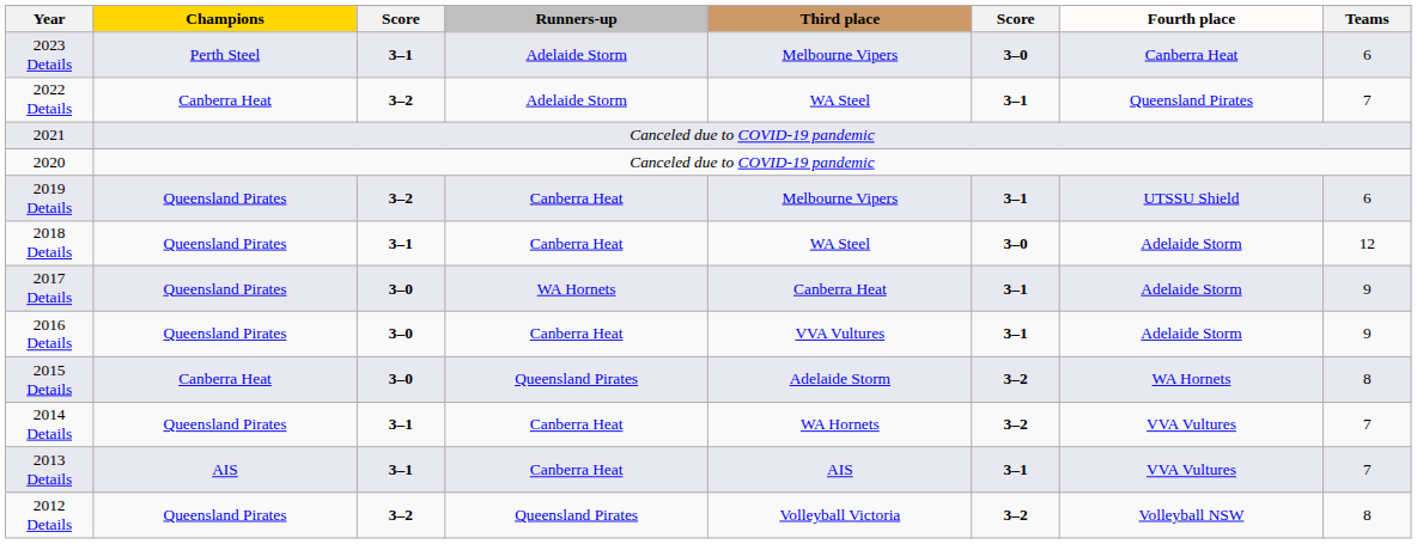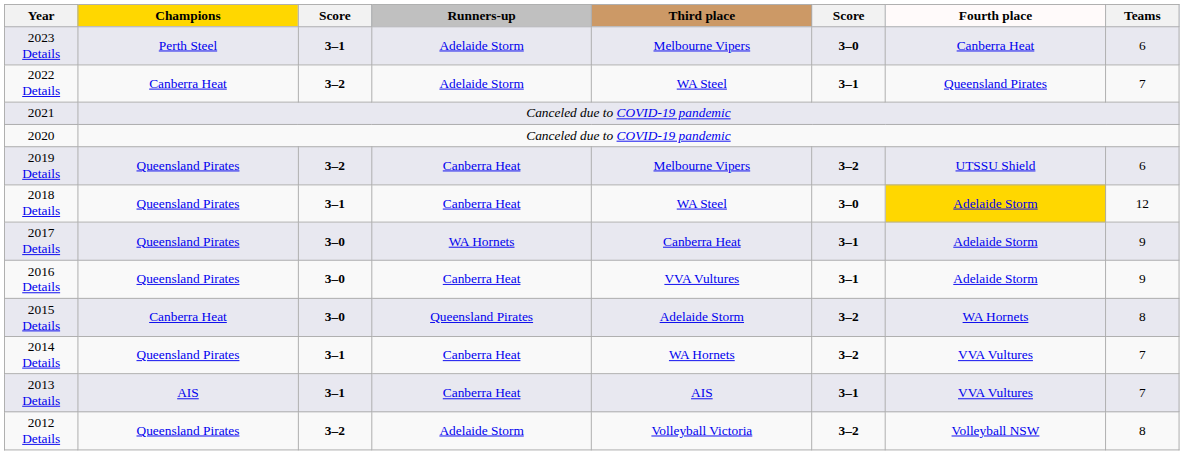2019 Details | column 6: 3–1 -> 3–2
2018 Details | Fourth place: no background -> gold background
2012 Details | Runners-up: Queensland Pirates -> Adelaide Storm
